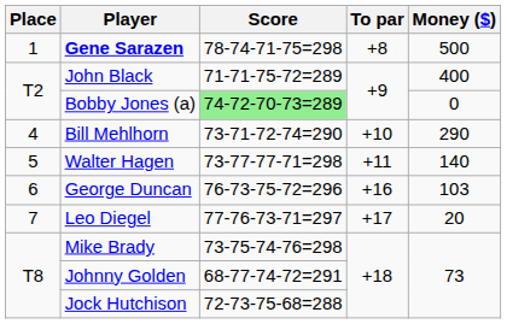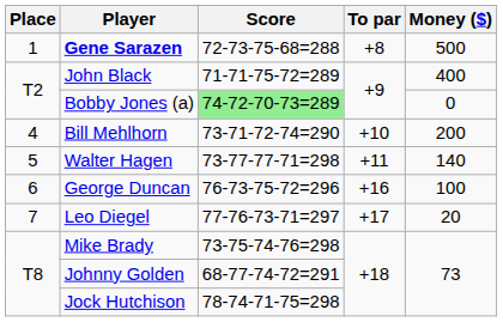Gene Sarazen | Score: 78-74-71-75=298 -> 72-73-75-68=288
Bill Mehlhorn | Money ($): 290 -> 200
George Duncan | Money ($): 103 -> 100
Jock Hutchison | Score: 72-73-75-68=288 -> 78-74-71-75=298
